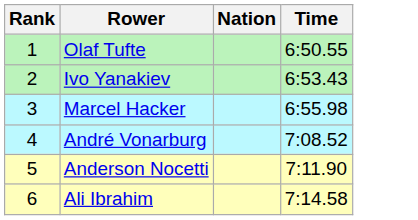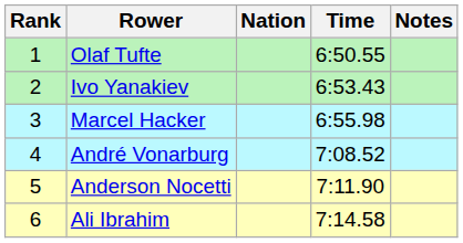+ column: Notes
